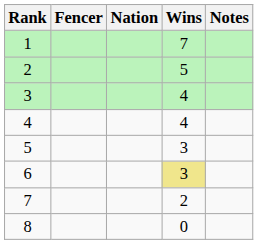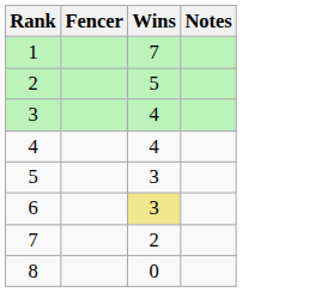- column: Nation
